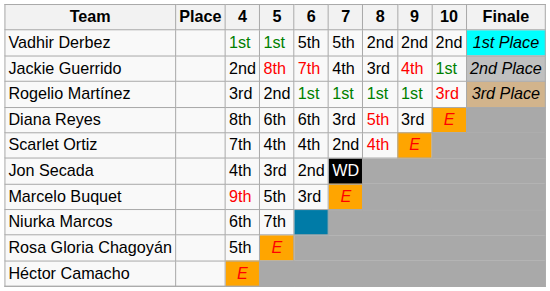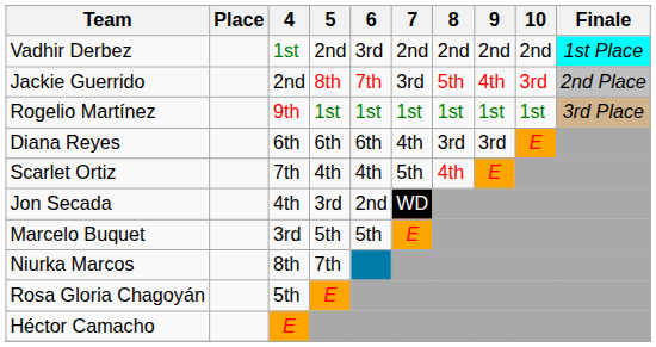Vadhir Derbez | 5: 1st -> 2nd
Vadhir Derbez | 6: 5th -> 3rd
Vadhir Derbez | 7: 5th -> 2nd
Jackie Guerrido | 7: 4th -> 3rd
Jackie Guerrido | 8: 3rd -> 5th
Jackie Guerrido | 10: 1st -> 3rd
Rogelio Martínez | 4: 3rd -> 9th
Rogelio Martínez | 5: 2nd -> 1st
Rogelio Martínez | 10: 3rd -> 1st
Diana Reyes | 4: 8th -> 6th
Diana Reyes | 7: 3rd -> 4th
Diana Reyes | 8: 5th -> 3rd
Scarlet Ortiz | 7: 2nd -> 5th
Marcelo Buquet | 4: 9th -> 3rd
Marcelo Buquet | 6: 3rd -> 5th
Niurka Marcos | 4: 6th -> 8th
